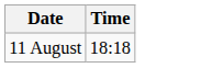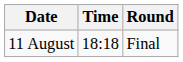+ column: Round | Final
